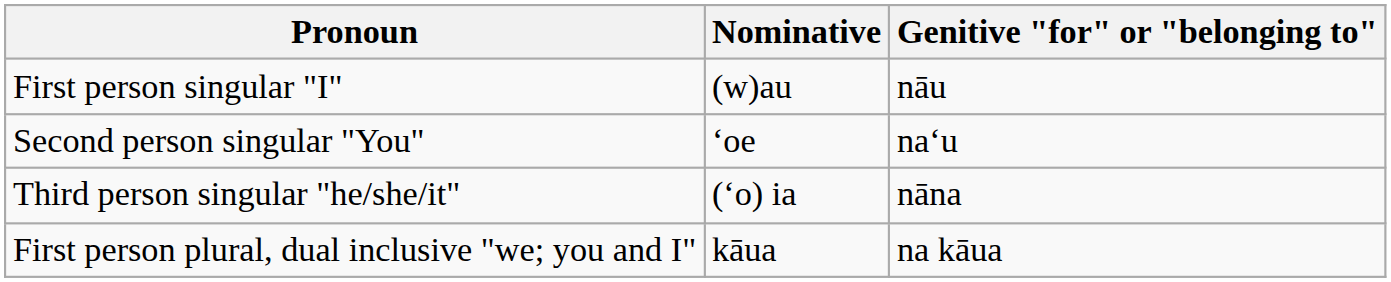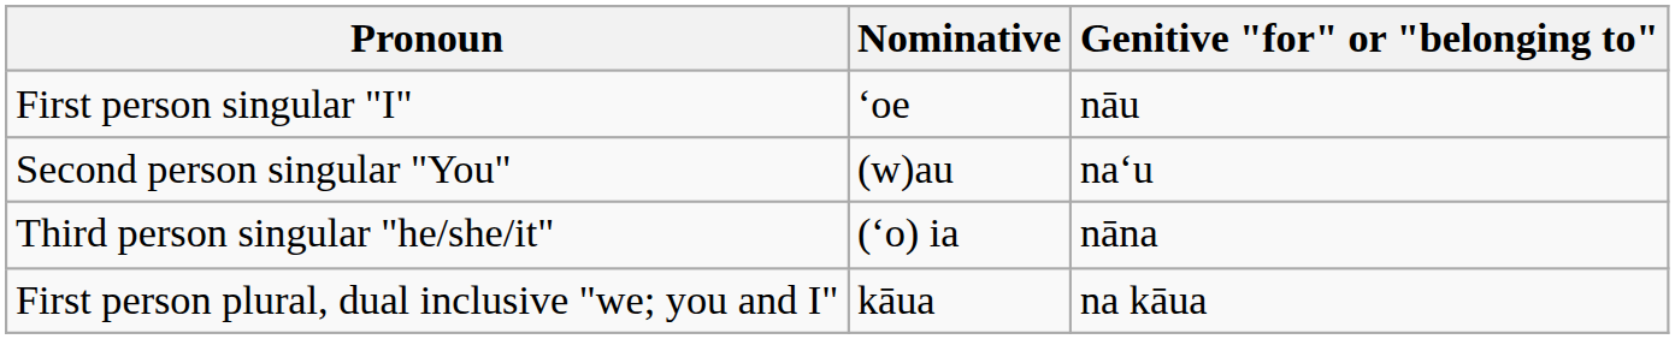First person singular "I" | Nominative: (w)au -> ʻoe
Second person singular "You" | Nominative: ʻoe -> (w)au
